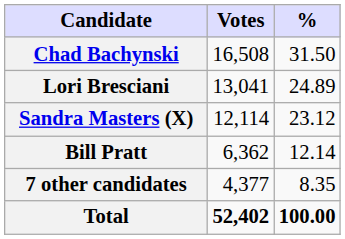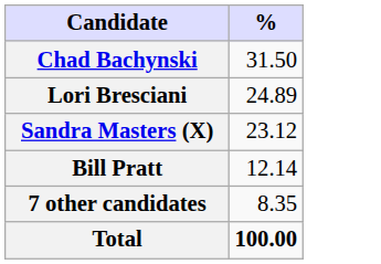- column: Votes | 16,508 | 13,041 | 12,114 | 6,362 | 4,377 | 52,402
